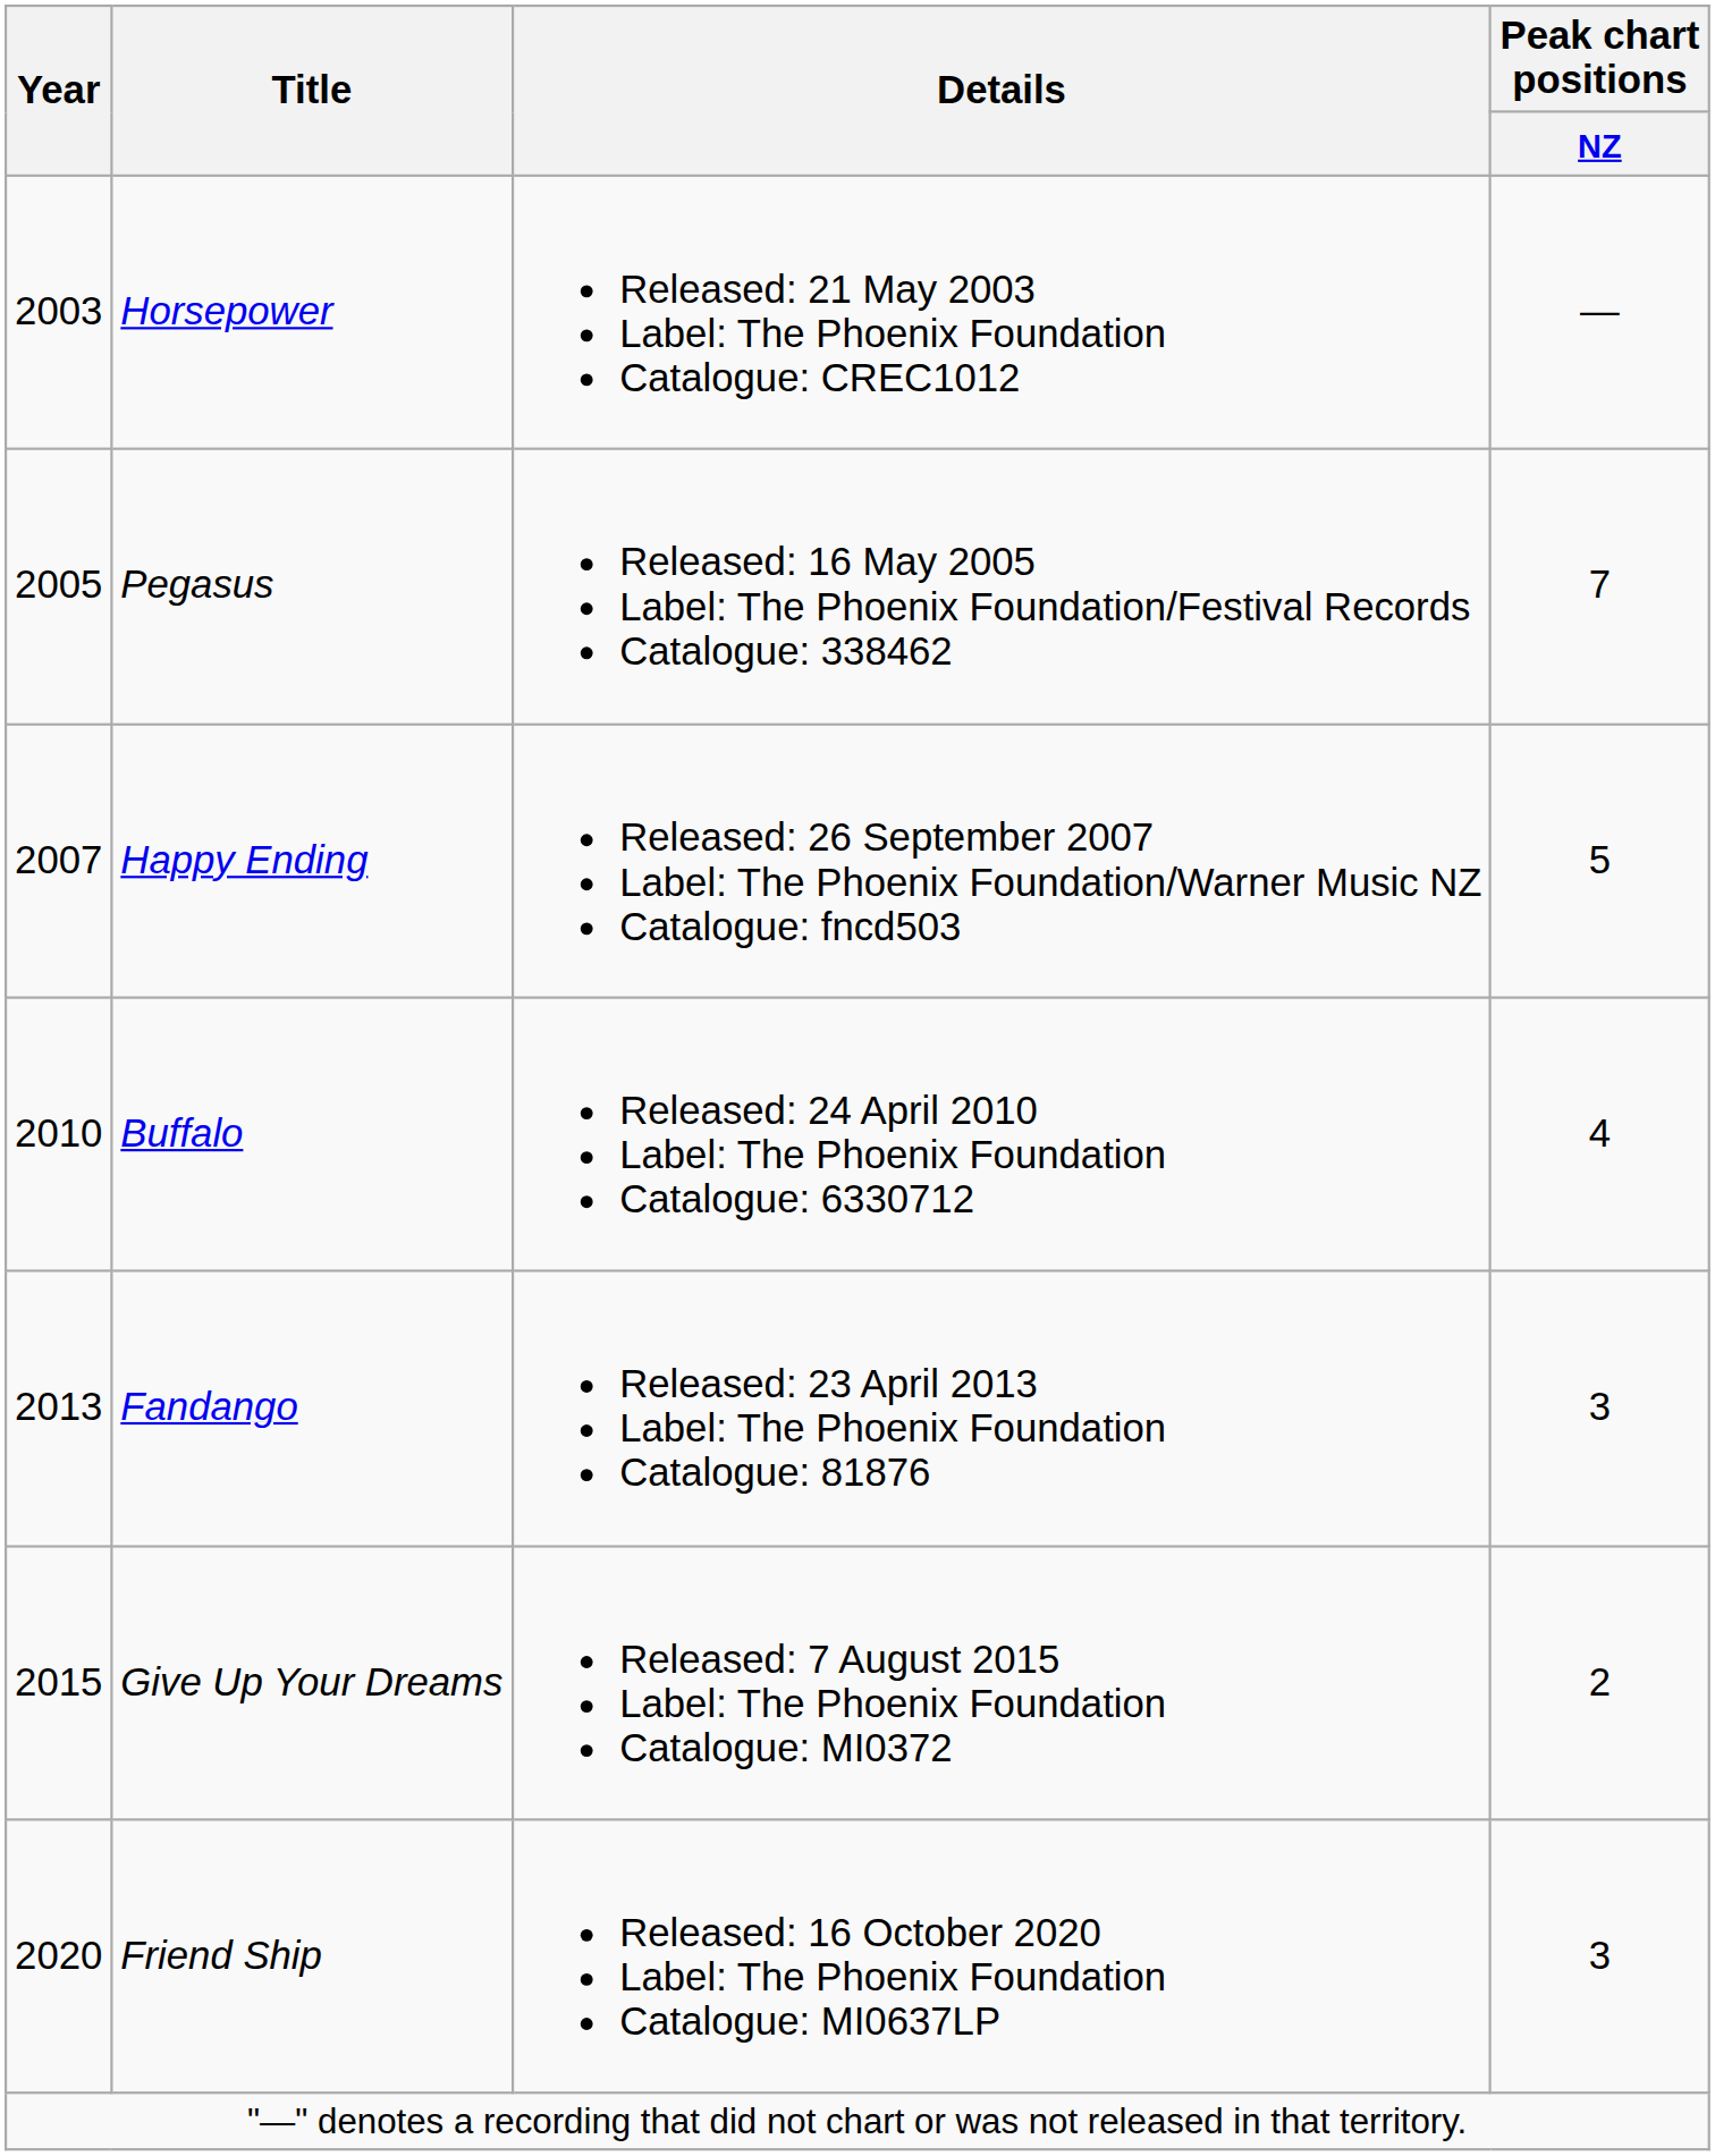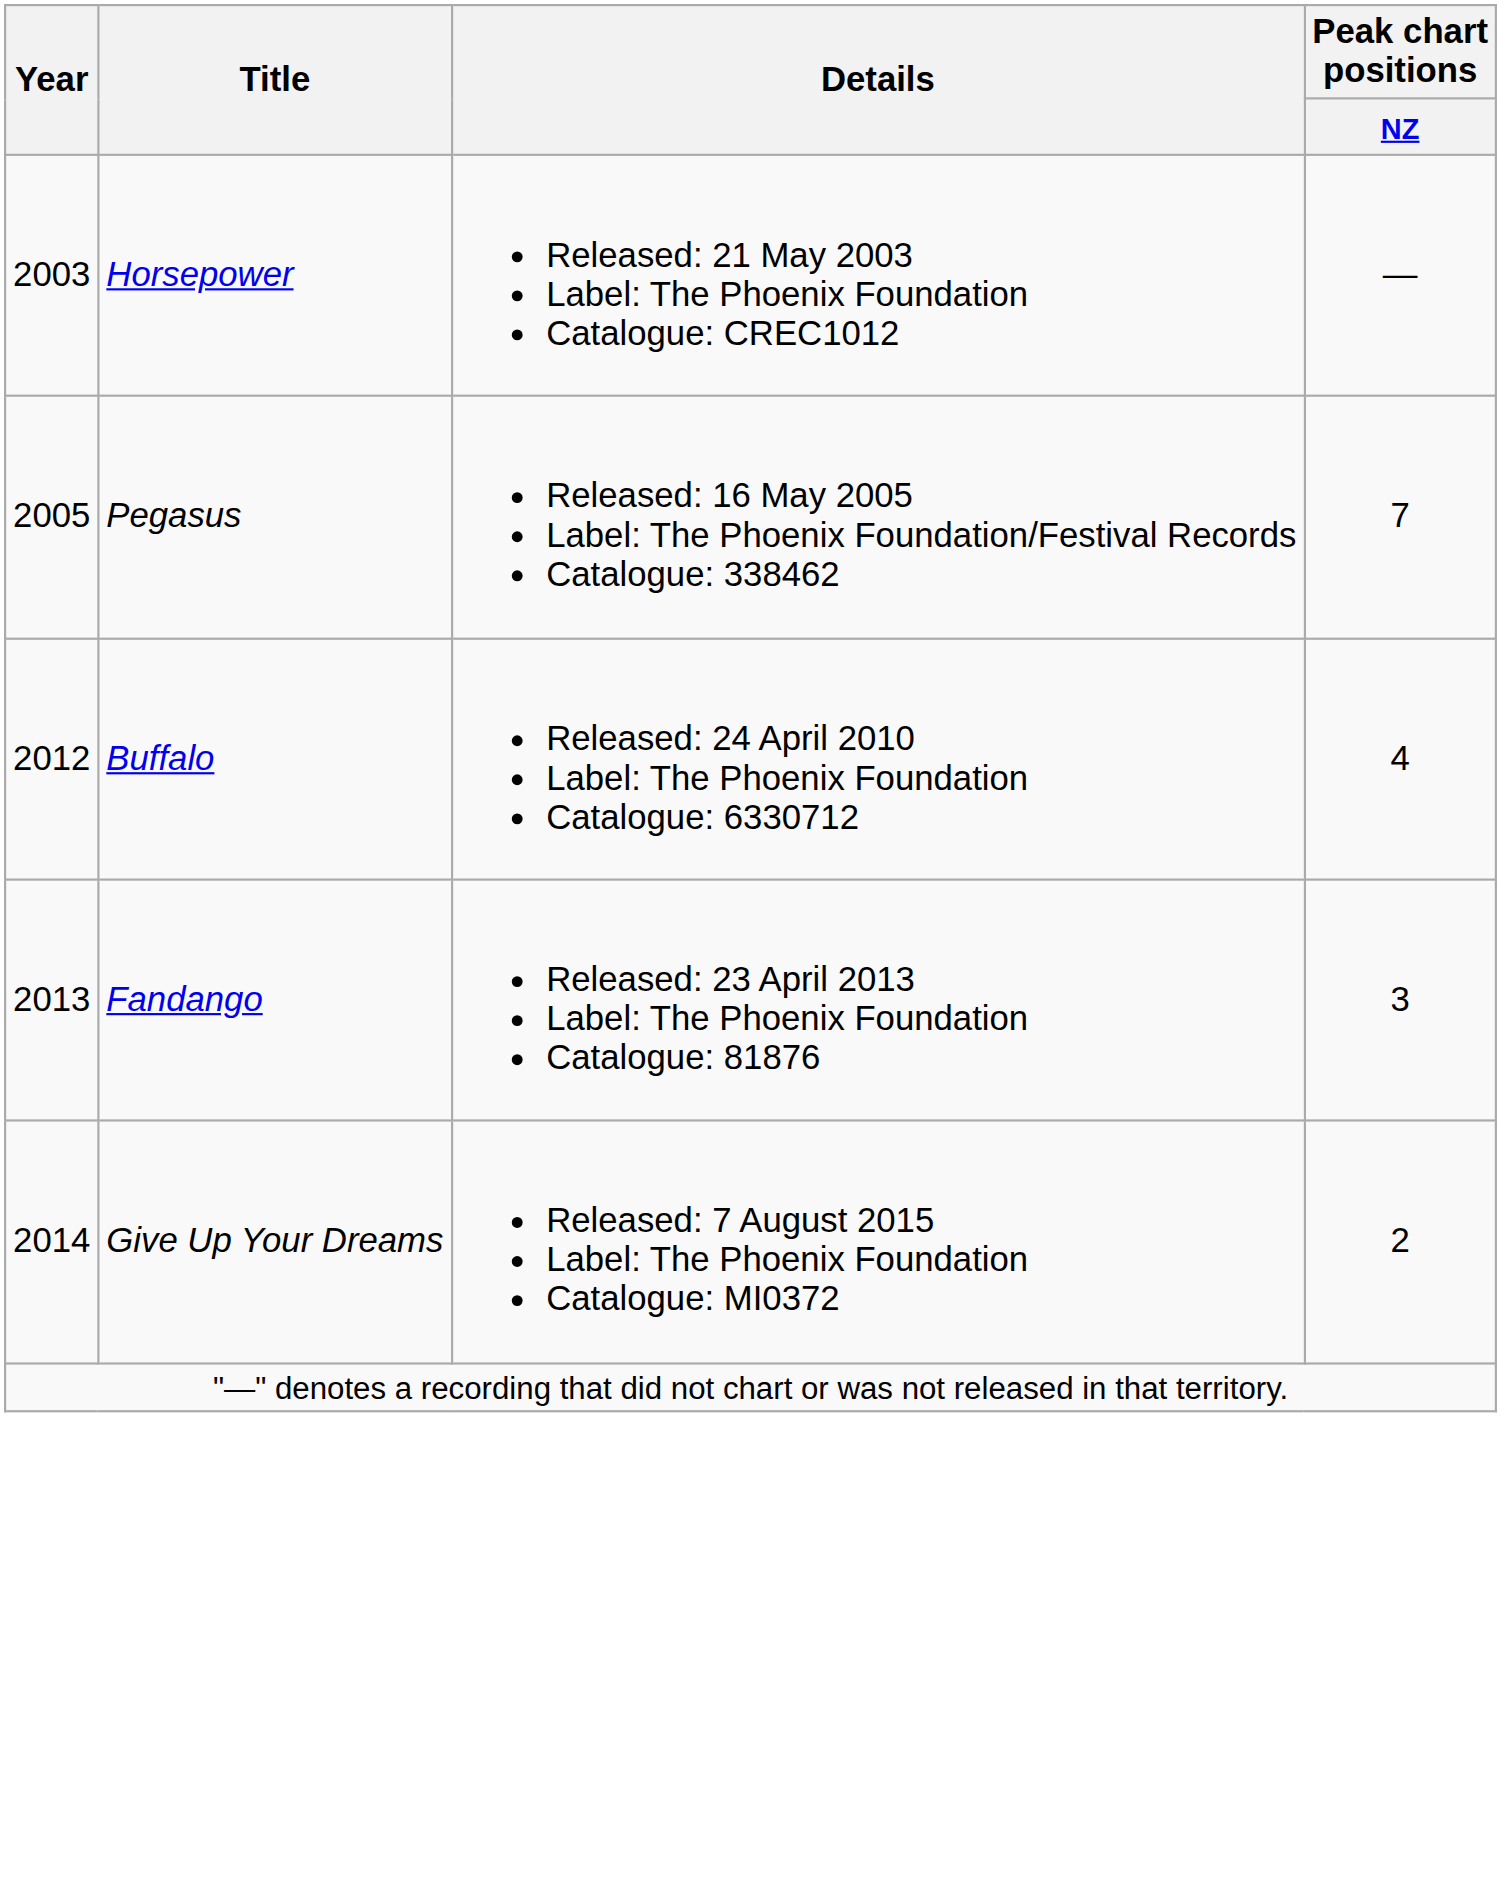- row: 2007 | Happy Ending | Released: 26 September 2007 Label: The Phoenix Foundation/Warner Music NZ Catalogue: fncd503 | 5
Buffalo | Year: 2010 -> 2012
Give Up Your Dreams | Year: 2015 -> 2014
- row: 2020 | Friend Ship | Released: 16 October 2020 Label: The Phoenix Foundation Catalogue: MI0637LP | 3
